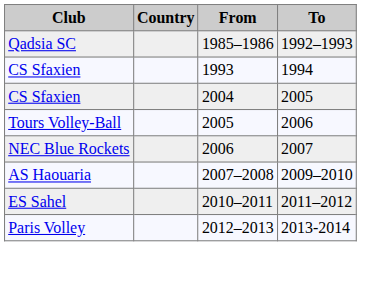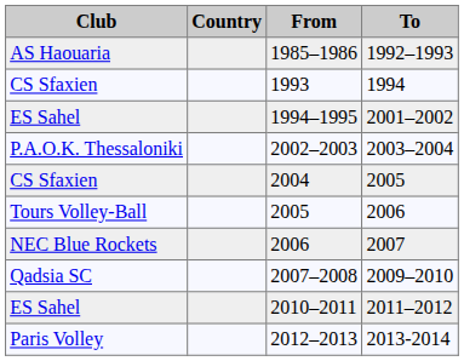1985–1986 | Club: Qadsia SC -> AS Haouaria
+ row: ES Sahel | 1994–1995 | 2001–2002
+ row: P.A.O.K. Thessaloniki | 2002–2003 | 2003–2004
2007–2008 | Club: AS Haouaria -> Qadsia SC
